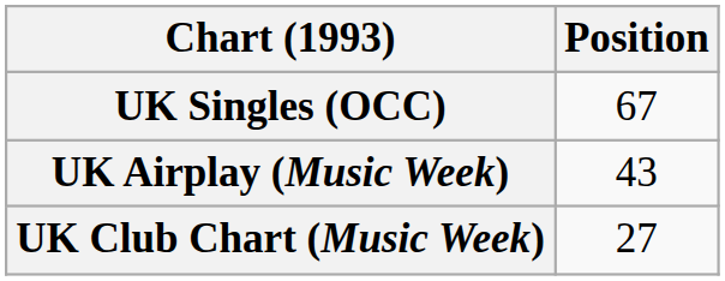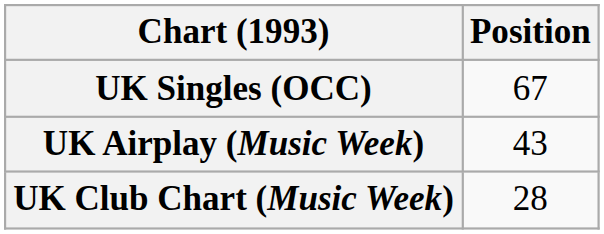UK Club Chart (Music Week) | Position: 27 -> 28
